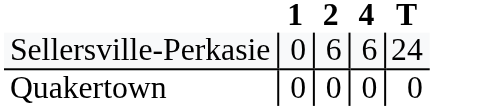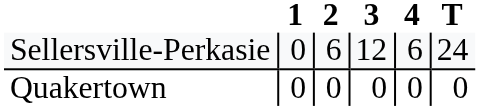+ column: 3 | 12 | 0
